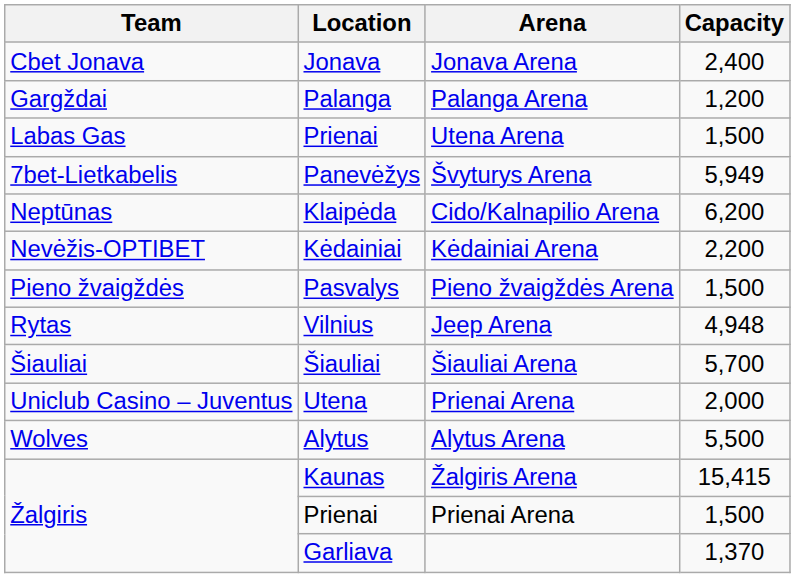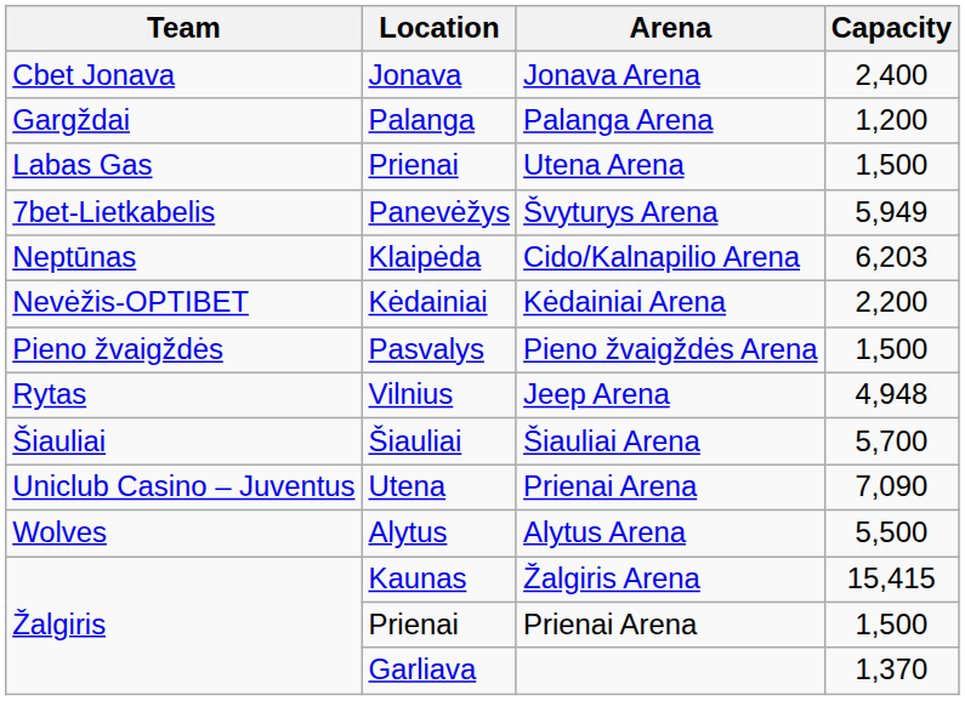Klaipėda | Capacity: 6,200 -> 6,203
Utena | Capacity: 2,000 -> 7,090
